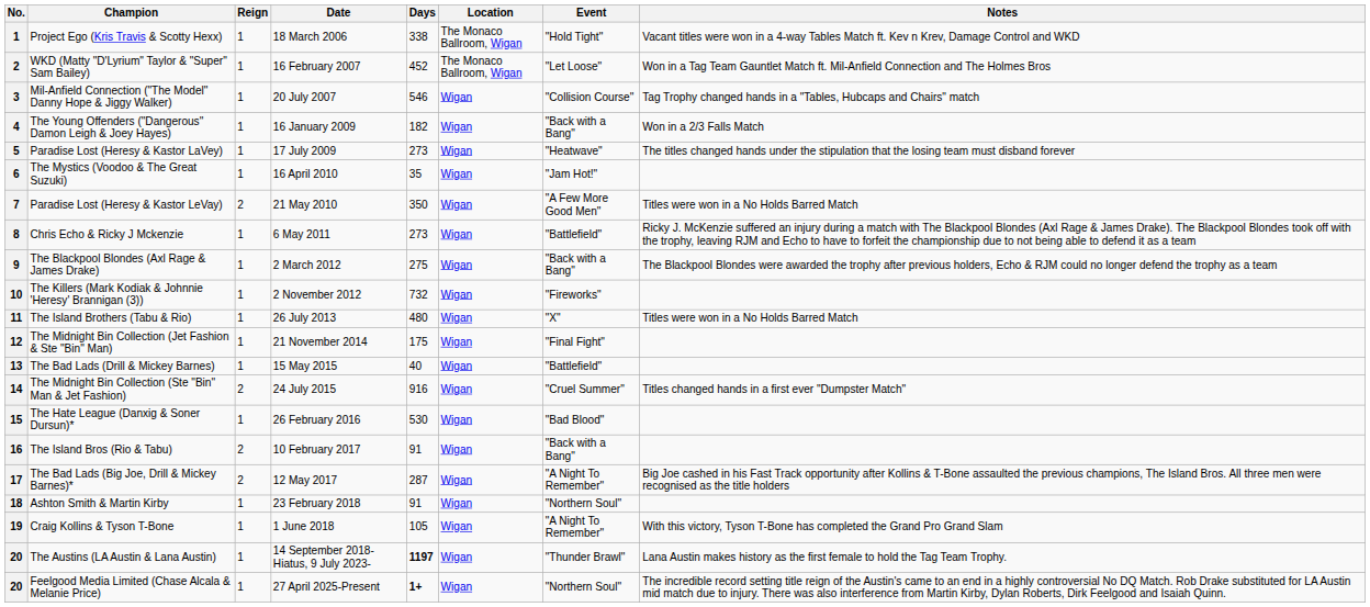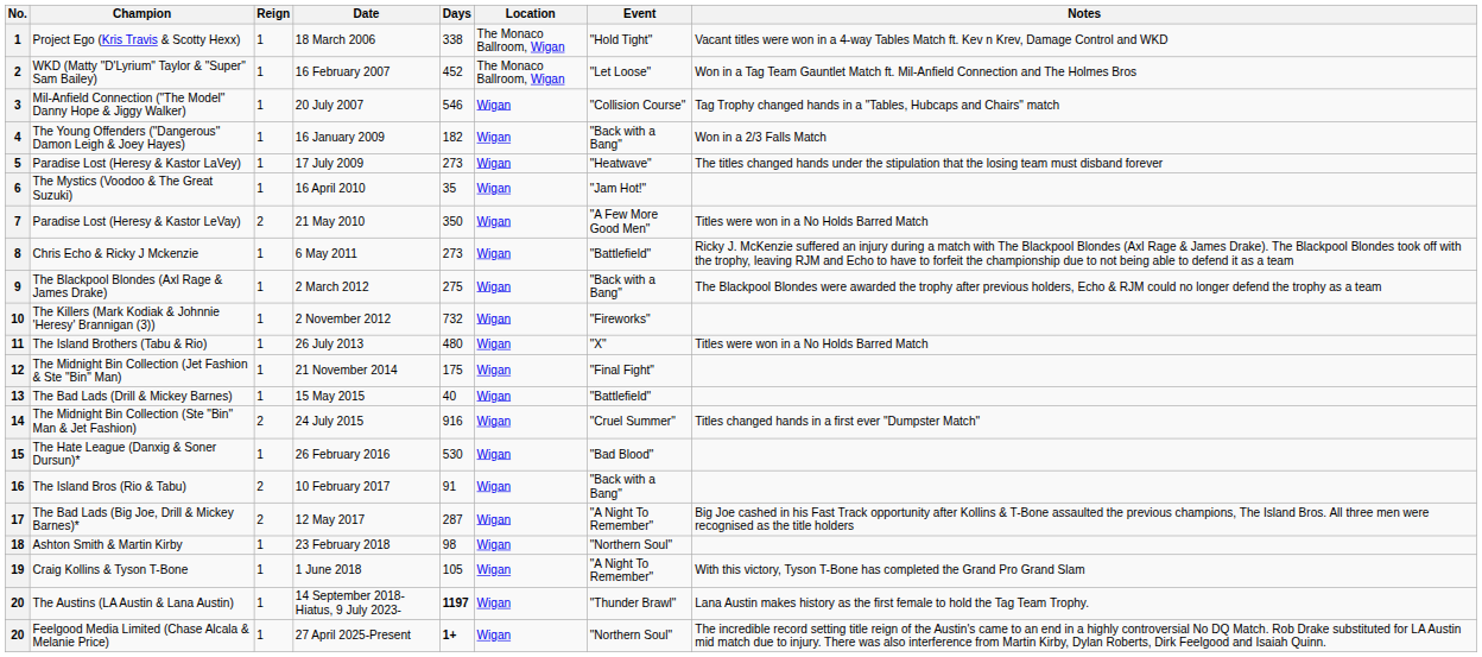Ashton Smith & Martin Kirby | Days: 91 -> 98
